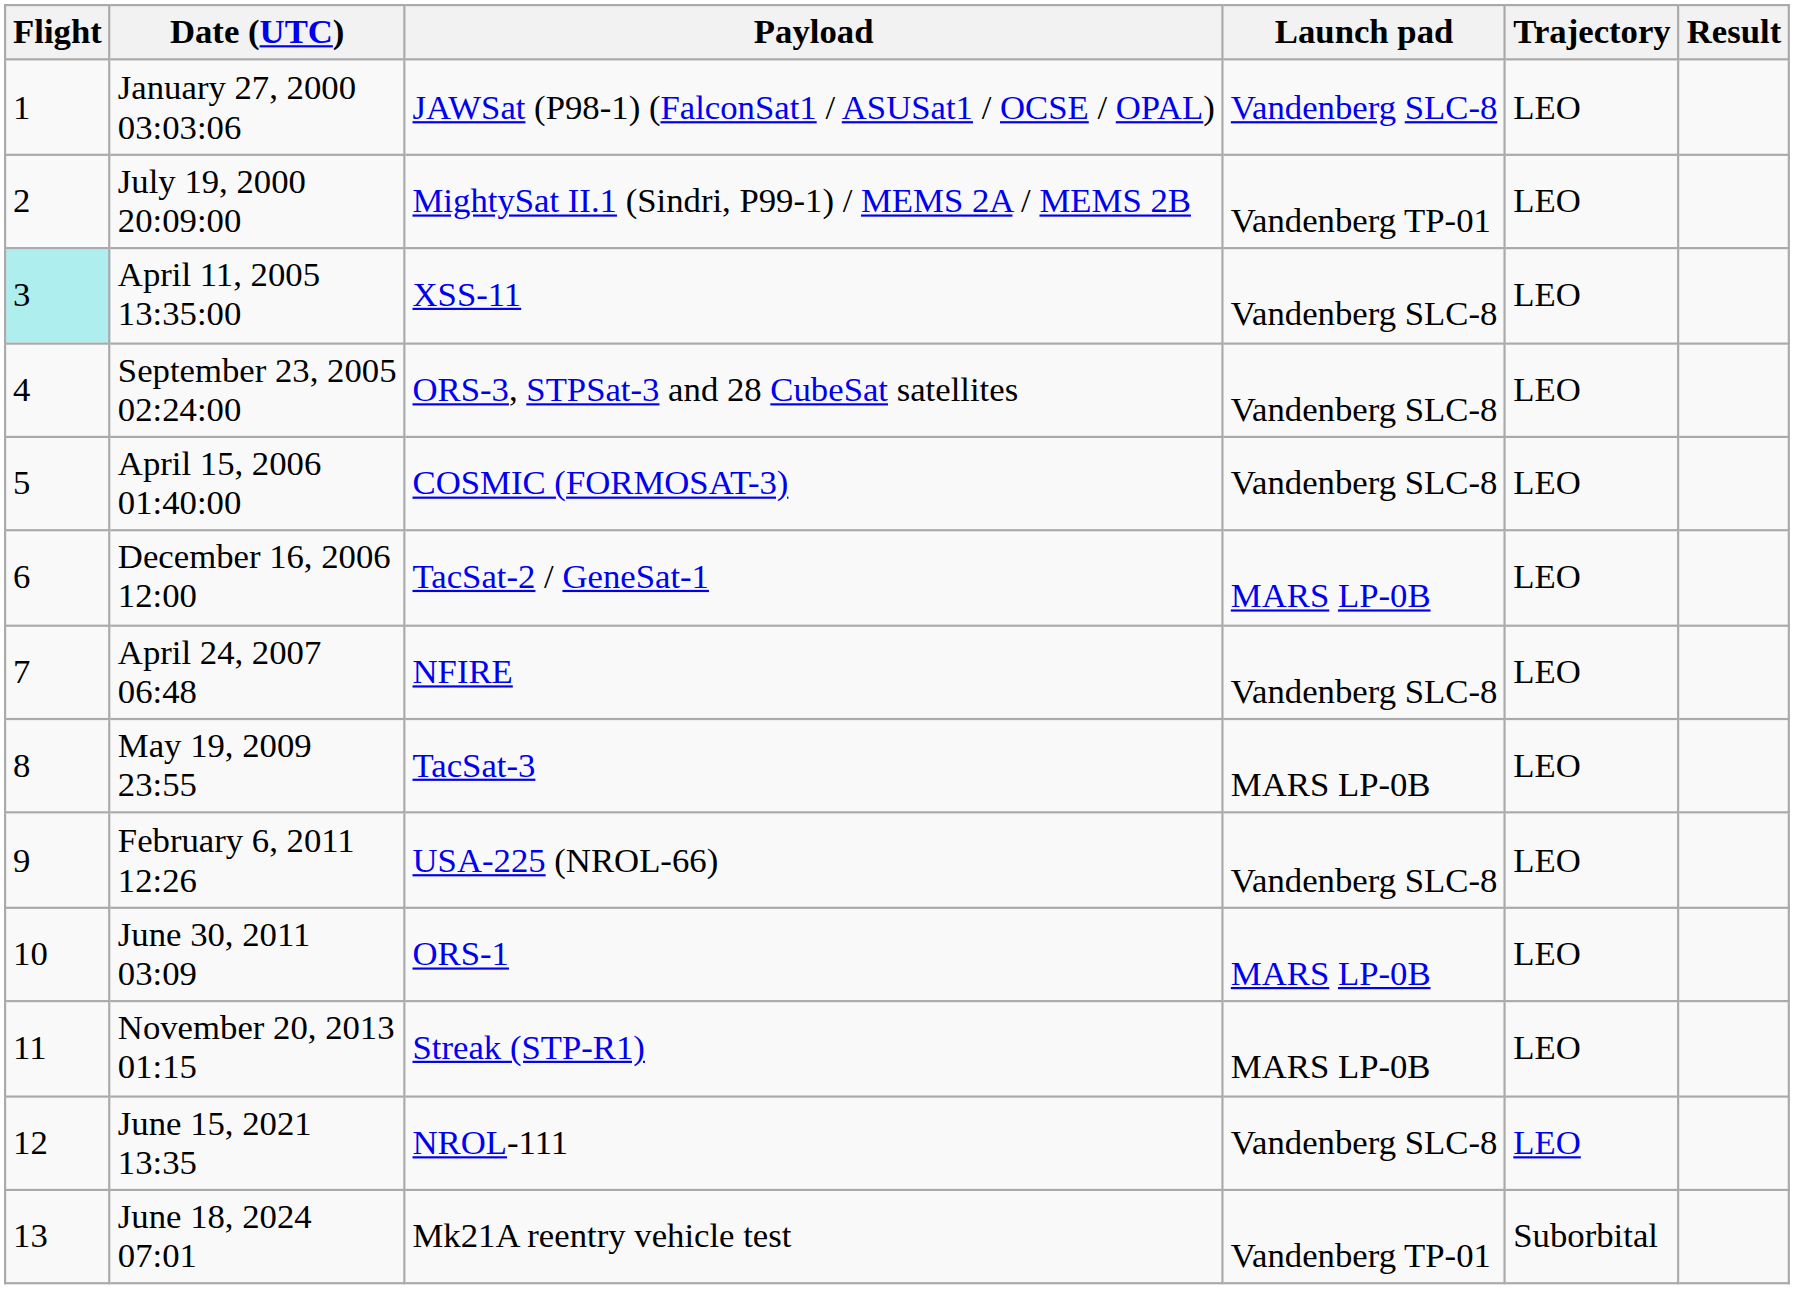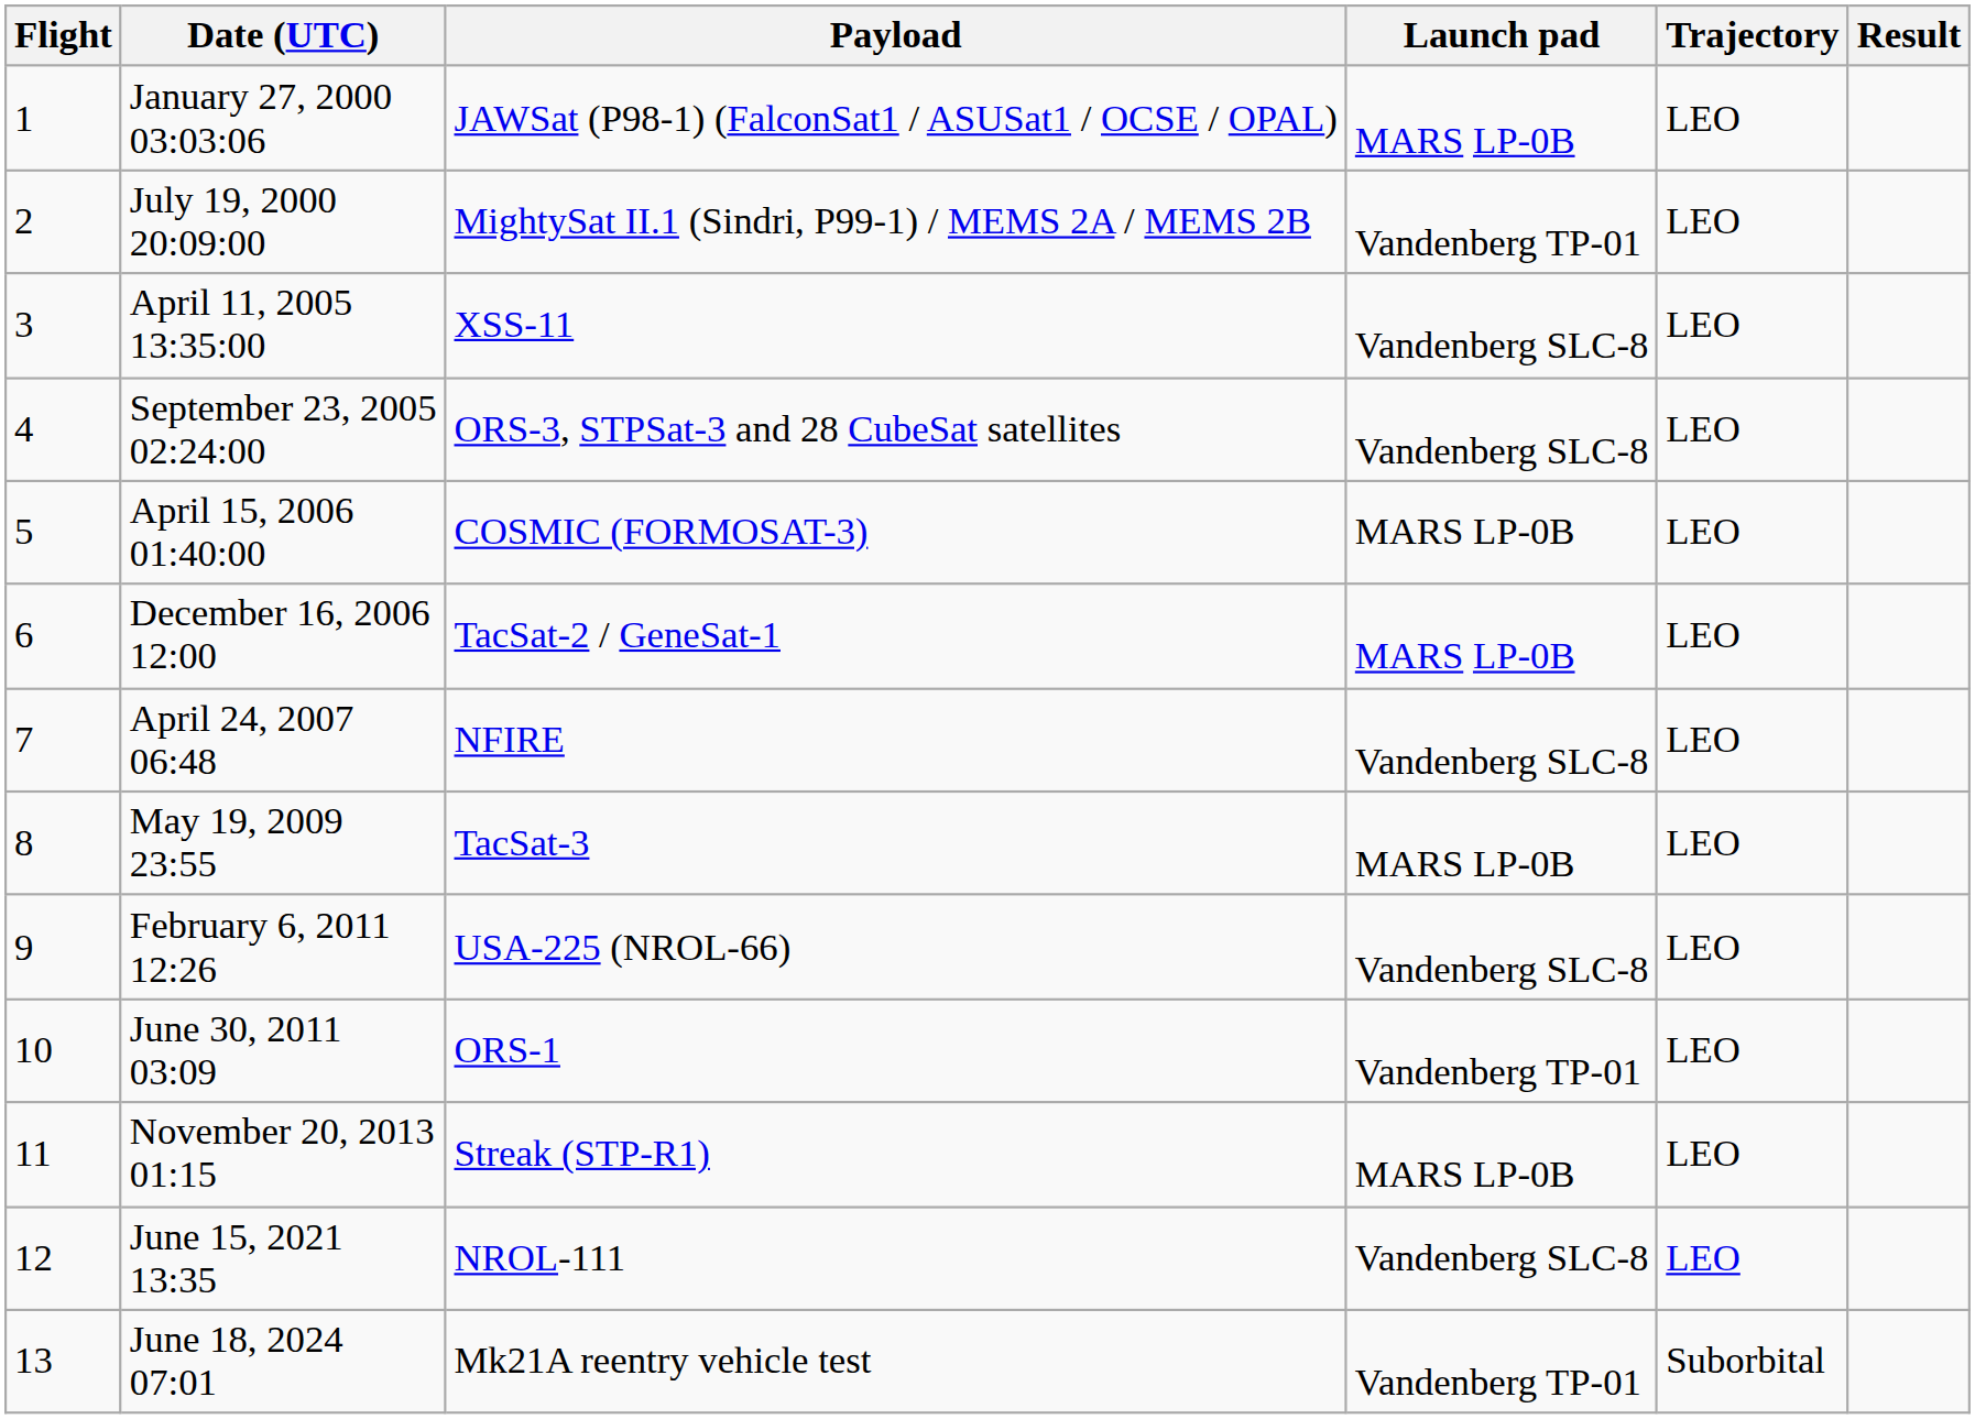January 27, 2000 03:03:06 | Launch pad: Vandenberg SLC-8 -> MARS LP-0B
April 11, 2005 13:35:00 | Flight: paleturquoise background -> no background
April 15, 2006 01:40:00 | Launch pad: Vandenberg SLC-8 -> MARS LP-0B
June 30, 2011 03:09 | Launch pad: MARS LP-0B -> Vandenberg TP-01
